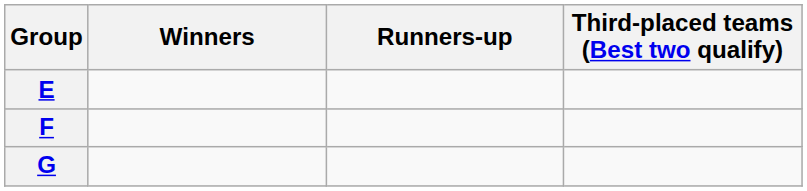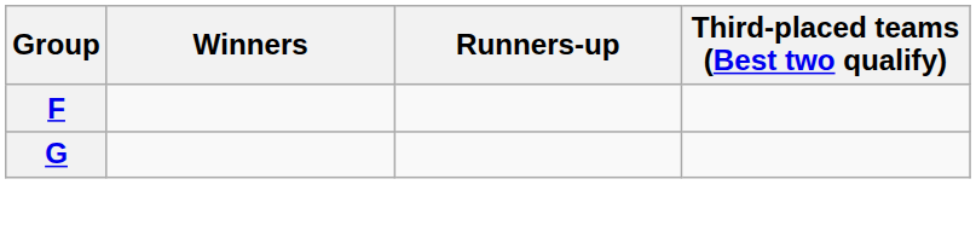- row: E
